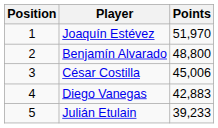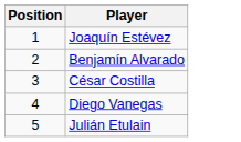- column: Points | 51,970 | 48,800 | 45,006 | 42,883 | 39,233
